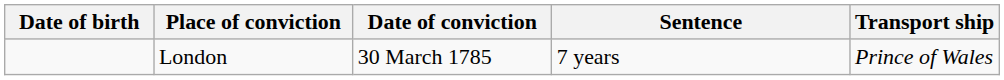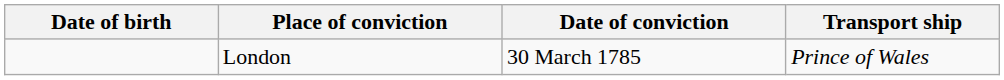- column: Sentence | 7 years
